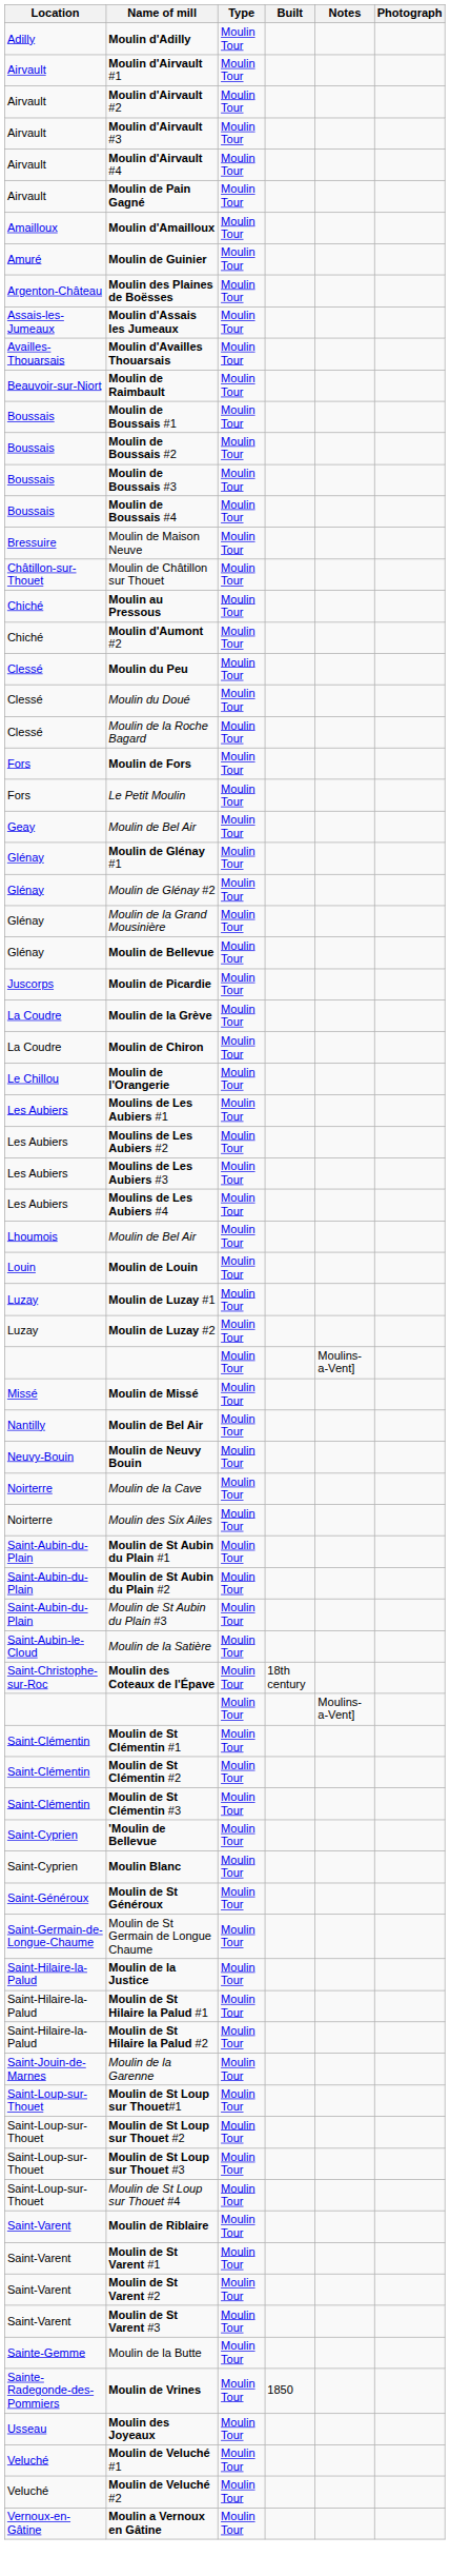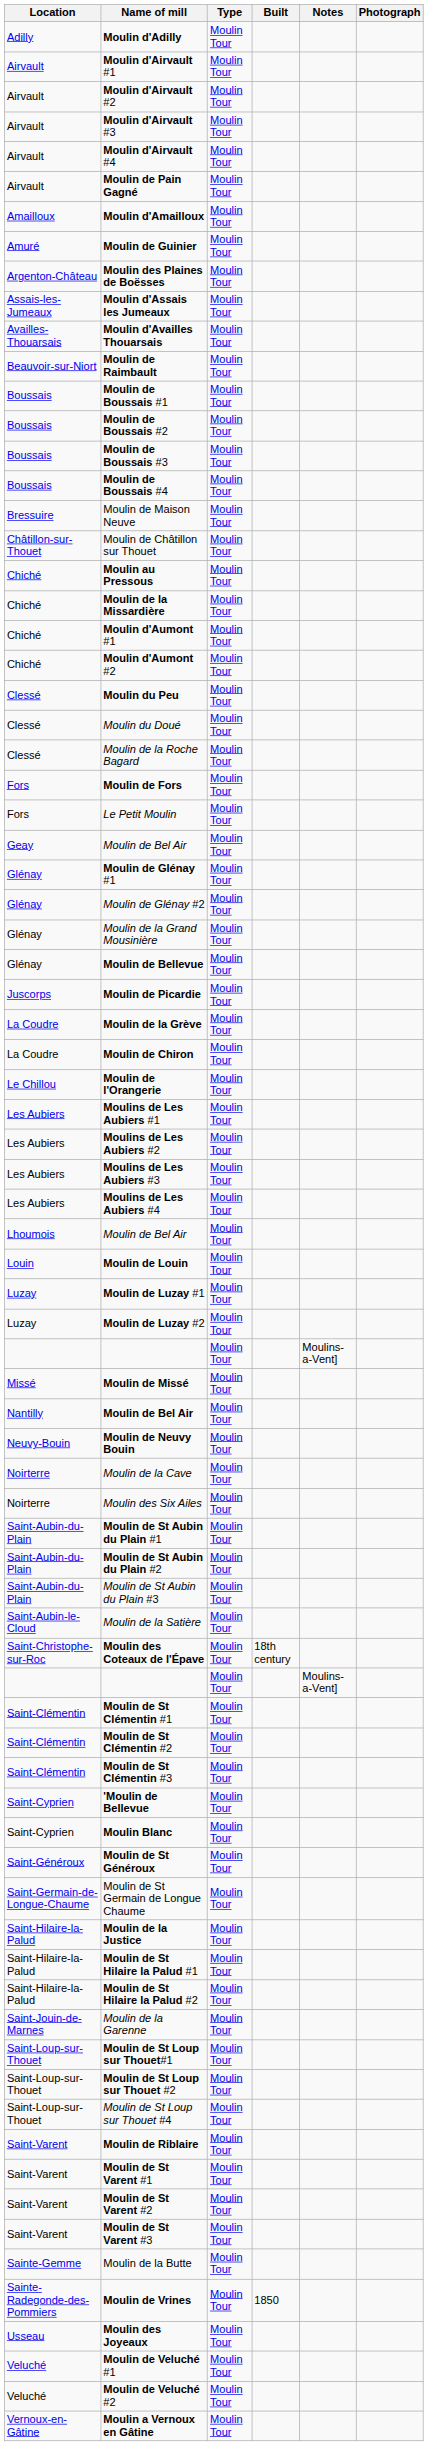+ row: Chiché | Moulin de la Missardière | Moulin Tour
+ row: Chiché | Moulin d'Aumont #1 | Moulin Tour
- row: Saint-Loup-sur-Thouet | Moulin de St Loup sur Thouet #3 | Moulin Tour
